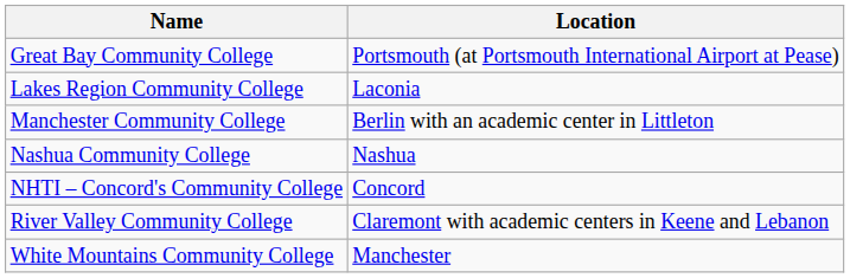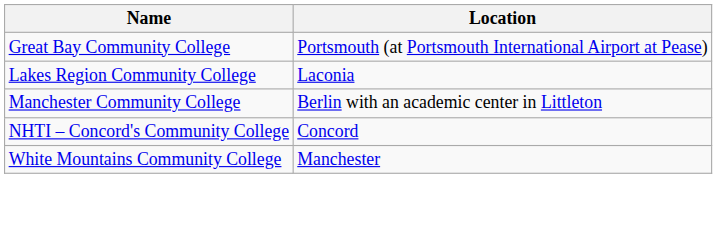- row: Nashua Community College | Nashua
- row: River Valley Community College | Claremont with academic centers in Keene and Lebanon
